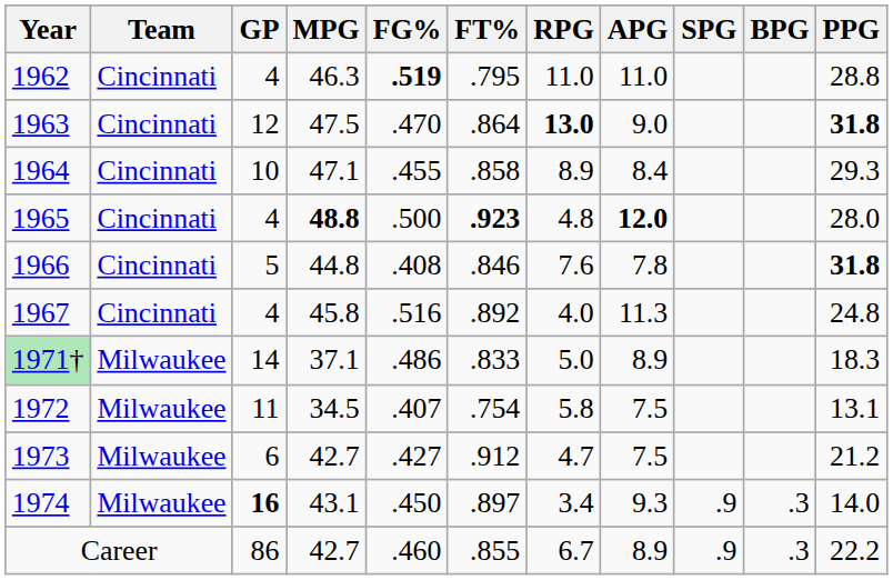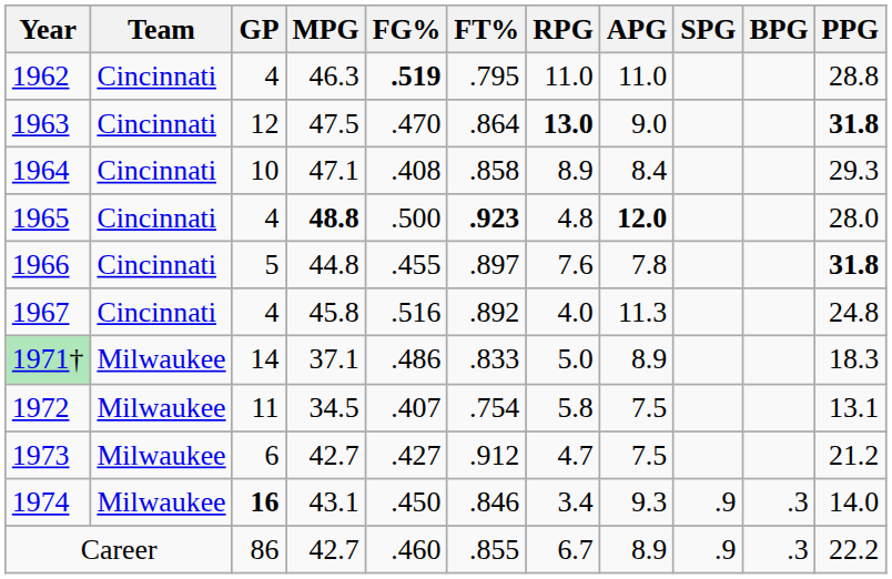1964 | FG%: .455 -> .408
1966 | FG%: .408 -> .455
1966 | FT%: .846 -> .897
1974 | FT%: .897 -> .846
